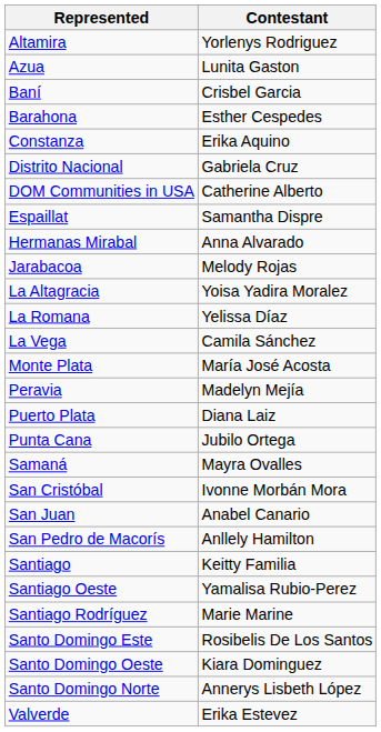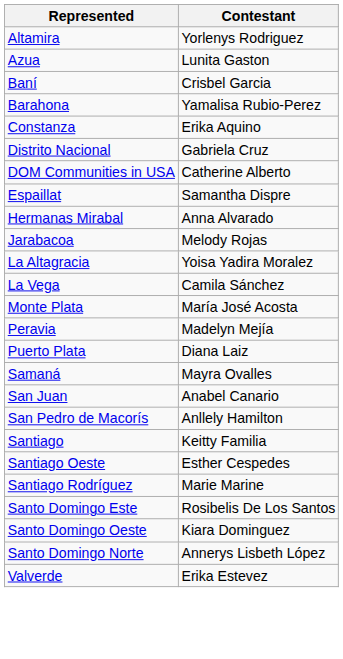Barahona | Contestant: Esther Cespedes -> Yamalisa Rubio-Perez
- row: La Romana | Yelissa Díaz
- row: Punta Cana | Jubilo Ortega
- row: San Cristóbal | Ivonne Morbán Mora
Santiago Oeste | Contestant: Yamalisa Rubio-Perez -> Esther Cespedes
